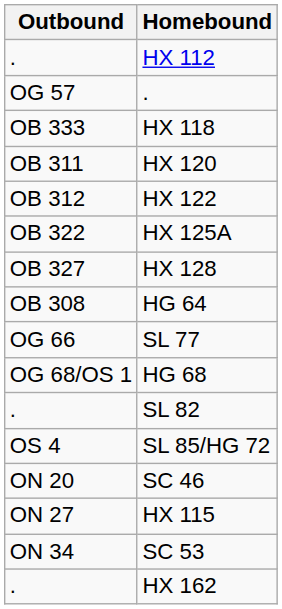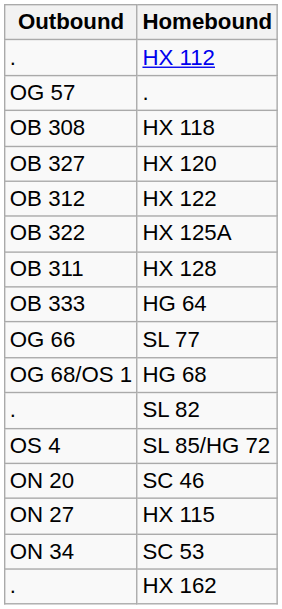HX 118 | Outbound: OB 333 -> OB 308
HX 120 | Outbound: OB 311 -> OB 327
HX 128 | Outbound: OB 327 -> OB 311
HG 64 | Outbound: OB 308 -> OB 333
